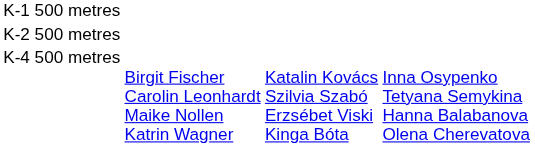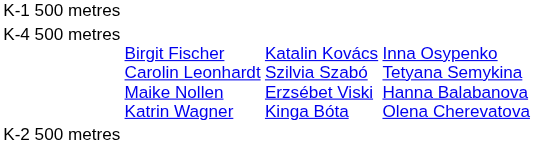rows swapped: K-2 500 metres <-> K-4 500 metres
